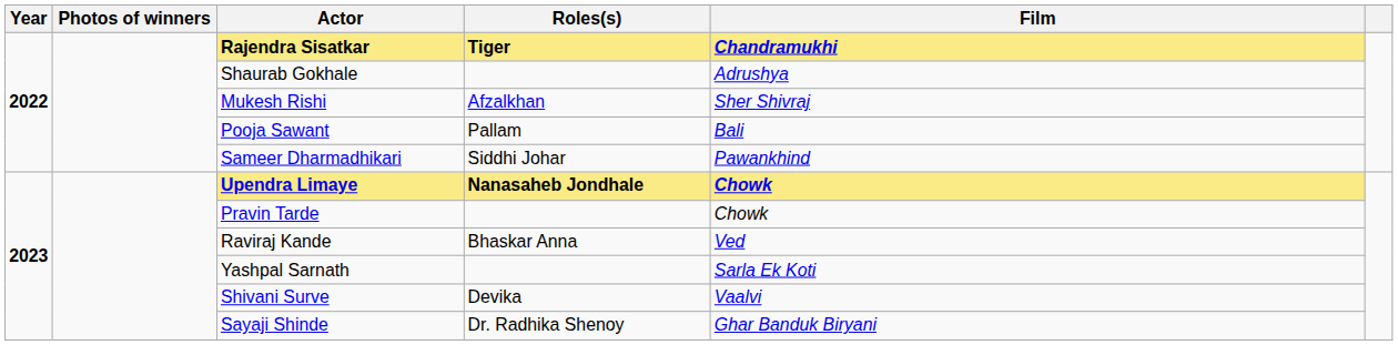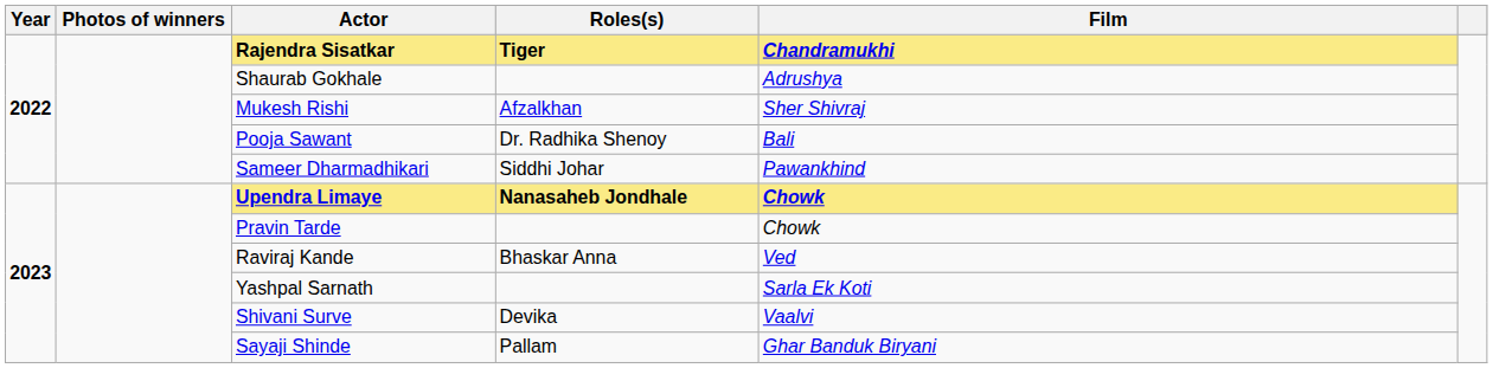Pooja Sawant | Roles(s): Pallam -> Dr. Radhika Shenoy
Sayaji Shinde | Roles(s): Dr. Radhika Shenoy -> Pallam
